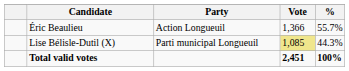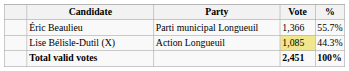Éric Beaulieu | Party: Action Longueuil -> Parti municipal Longueuil
Lise Bélisle-Dutil (X) | Party: Parti municipal Longueuil -> Action Longueuil
